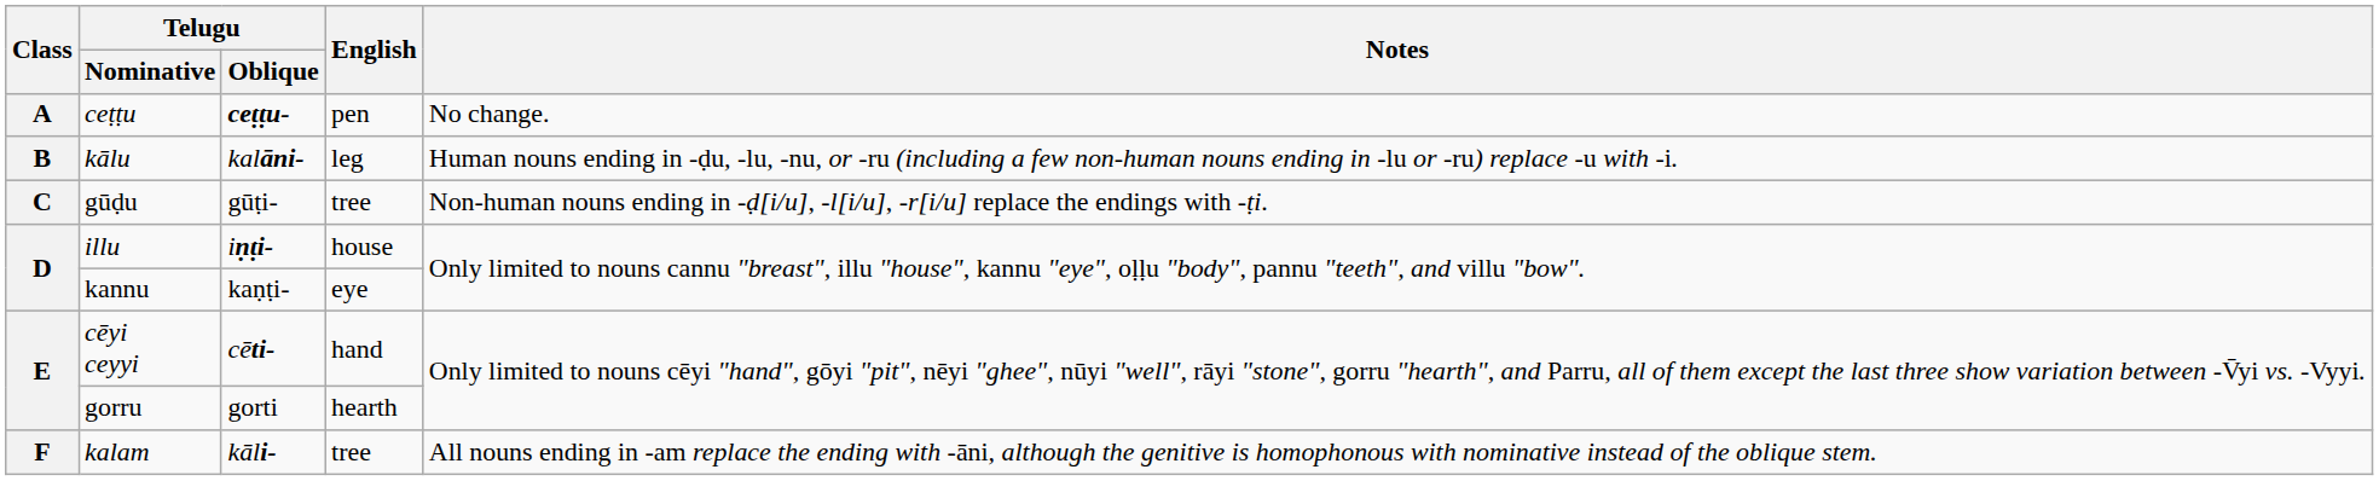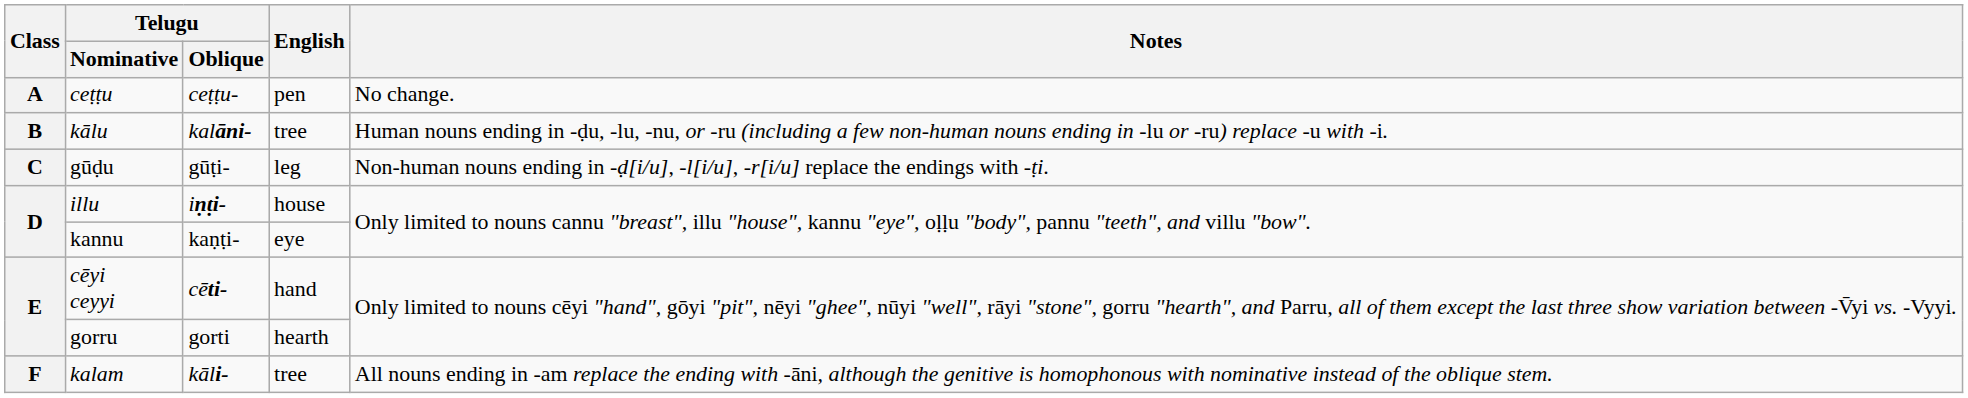ceṭṭu | Telugu / Oblique: bold -> normal
kālu | English: leg -> tree
gūḍu | English: tree -> leg
